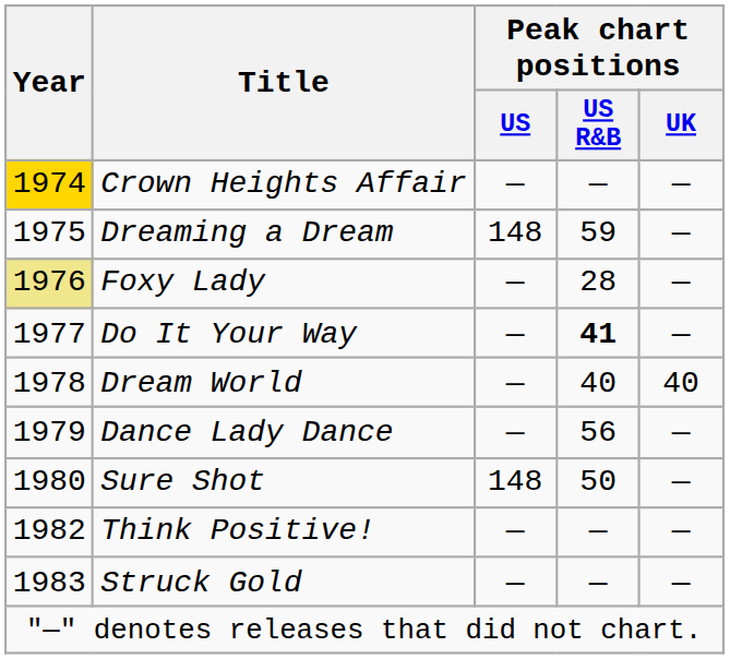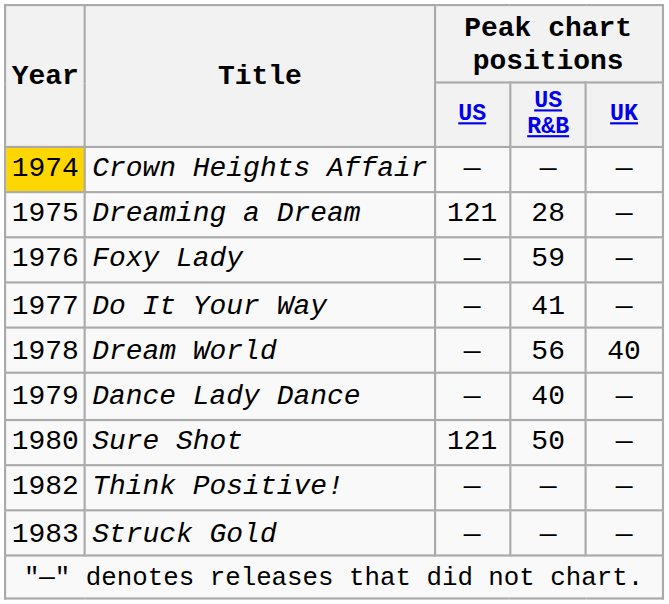Dreaming a Dream | Peak chart positions / US: 148 -> 121
Dreaming a Dream | Peak chart positions / US R&B: 59 -> 28
Foxy Lady | Year: khaki background -> no background
Foxy Lady | Peak chart positions / US R&B: 28 -> 59
Do It Your Way | Peak chart positions / US R&B: bold -> normal
Dream World | Peak chart positions / US R&B: 40 -> 56
Dance Lady Dance | Peak chart positions / US R&B: 56 -> 40
Sure Shot | Peak chart positions / US: 148 -> 121
